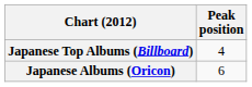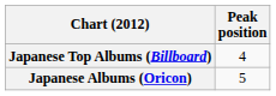Japanese Albums (Oricon) | Peak position: 6 -> 5
